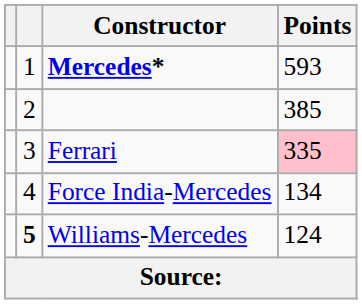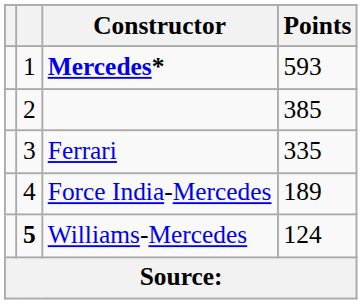Ferrari | Points: pink background -> no background
Force India-Mercedes | Points: 134 -> 189
